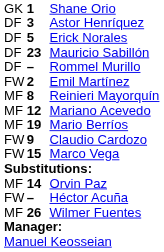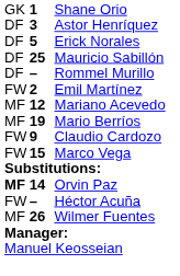Mauricio Sabillón | column 2: 23 -> 25
- row: MF | 8 | Reinieri Mayorquín
Orvin Paz | column 1: normal -> bold
